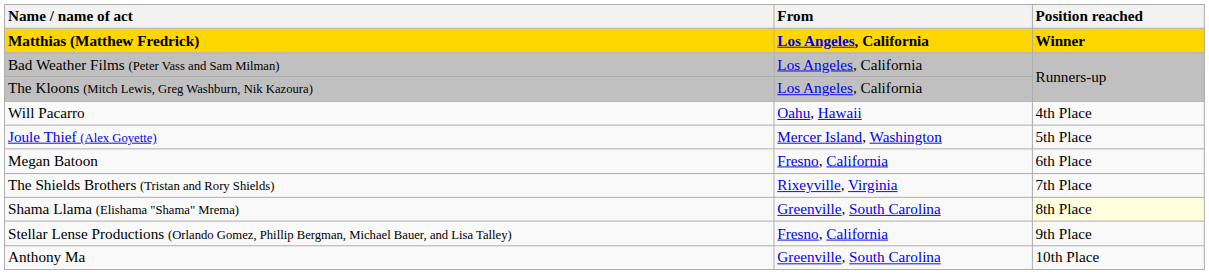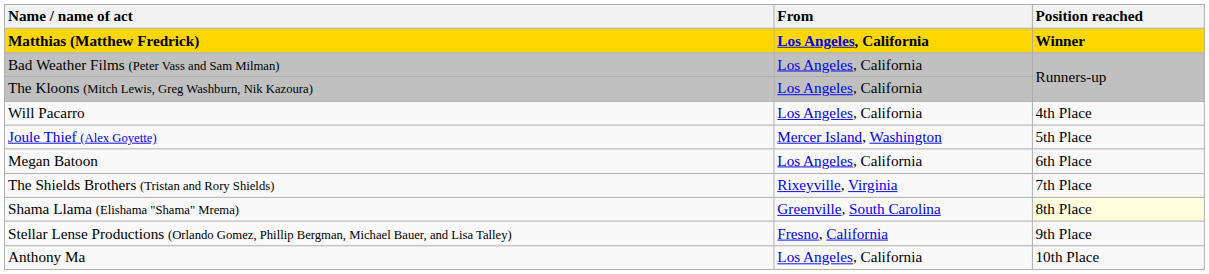Will Pacarro | From: Oahu, Hawaii -> Los Angeles, California
Megan Batoon | From: Fresno, California -> Los Angeles, California
Anthony Ma | From: Greenville, South Carolina -> Los Angeles, California
